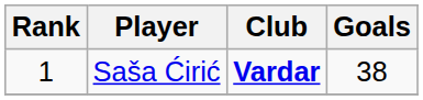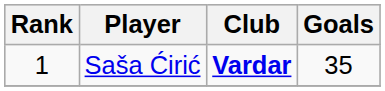Saša Ćirić | Goals: 38 -> 35
